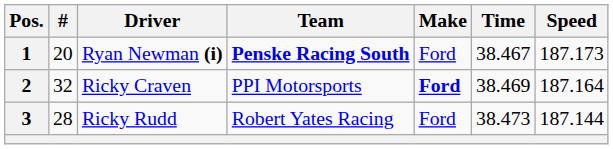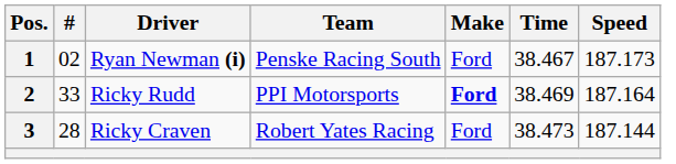1 | #: 20 -> 02
1 | Team: bold -> normal
2 | #: 32 -> 33
2 | Driver: Ricky Craven -> Ricky Rudd
3 | Driver: Ricky Rudd -> Ricky Craven
